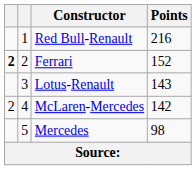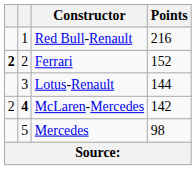Lotus-Renault | Points: 143 -> 144
McLaren-Mercedes | column 2: normal -> bold
